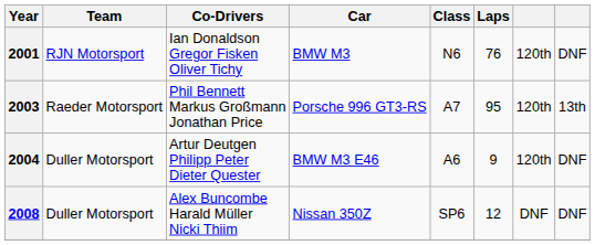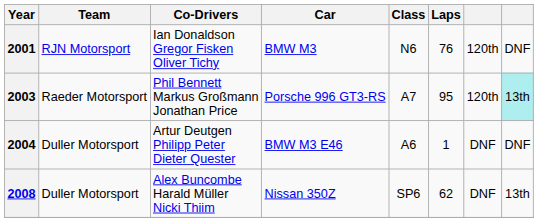2003 | column 8: no background -> paleturquoise background
2004 | Laps: 9 -> 1
2004 | column 7: 120th -> DNF
2008 | Laps: 12 -> 62
2008 | column 8: DNF -> 13th
